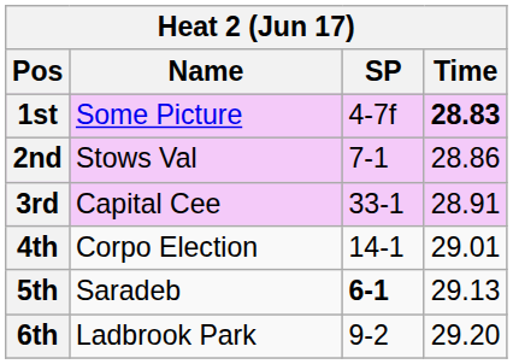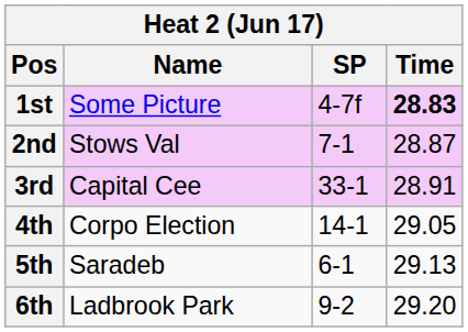2nd | Time: 28.86 -> 28.87
4th | Time: 29.01 -> 29.05
5th | SP: bold -> normal
